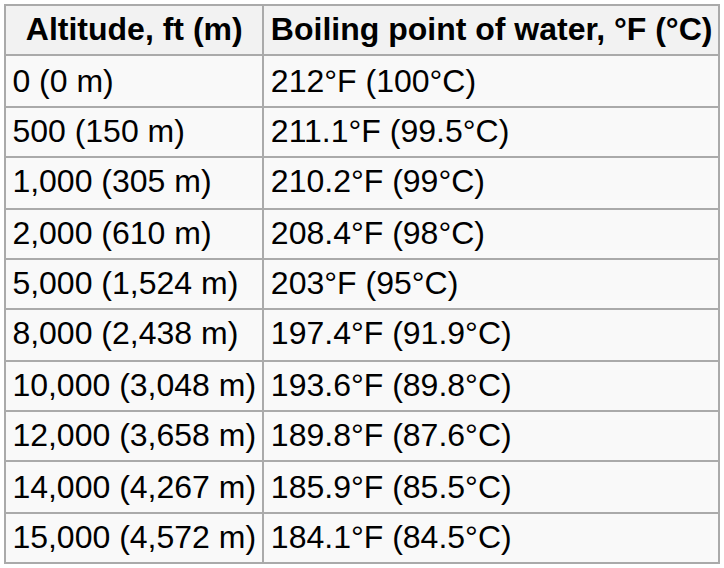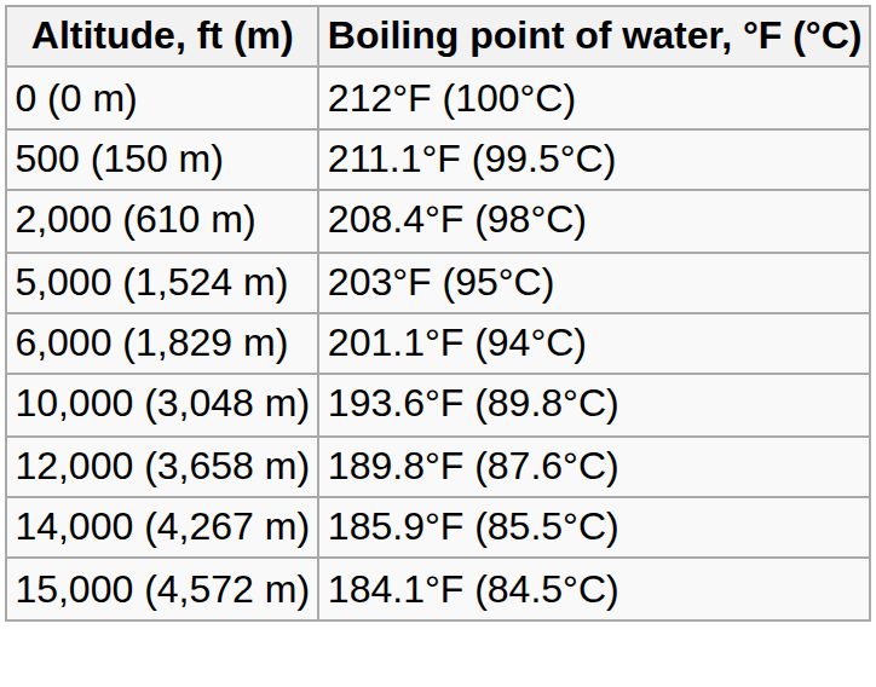- row: 1,000 (305 m) | 210.2°F (99°C)
+ row: 6,000 (1,829 m) | 201.1°F (94°C)
- row: 8,000 (2,438 m) | 197.4°F (91.9°C)
